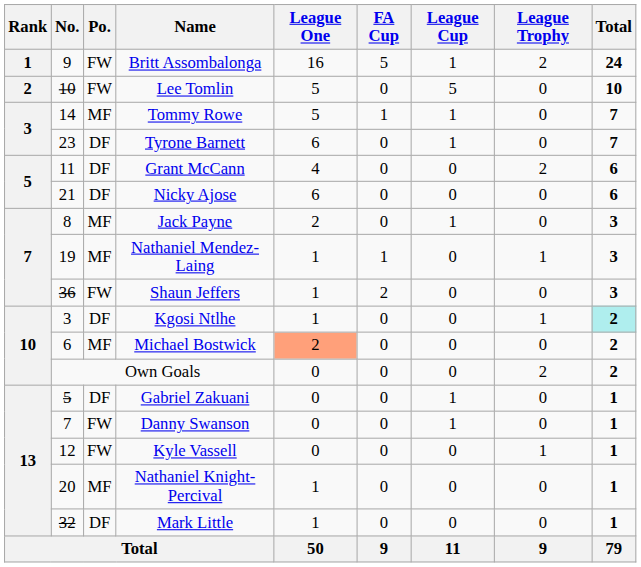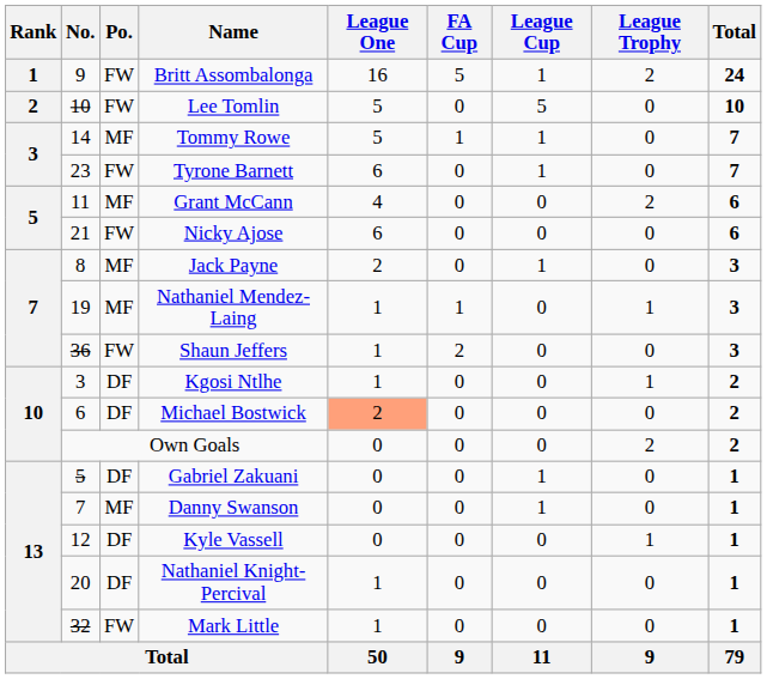Tyrone Barnett | Po.: DF -> FW
Grant McCann | Po.: DF -> MF
Nicky Ajose | Po.: DF -> FW
Kgosi Ntlhe | Total: paleturquoise background -> no background
Michael Bostwick | Po.: MF -> DF
Danny Swanson | Po.: FW -> MF
Kyle Vassell | Po.: FW -> DF
Nathaniel Knight-Percival | Po.: MF -> DF
Mark Little | Po.: DF -> FW
